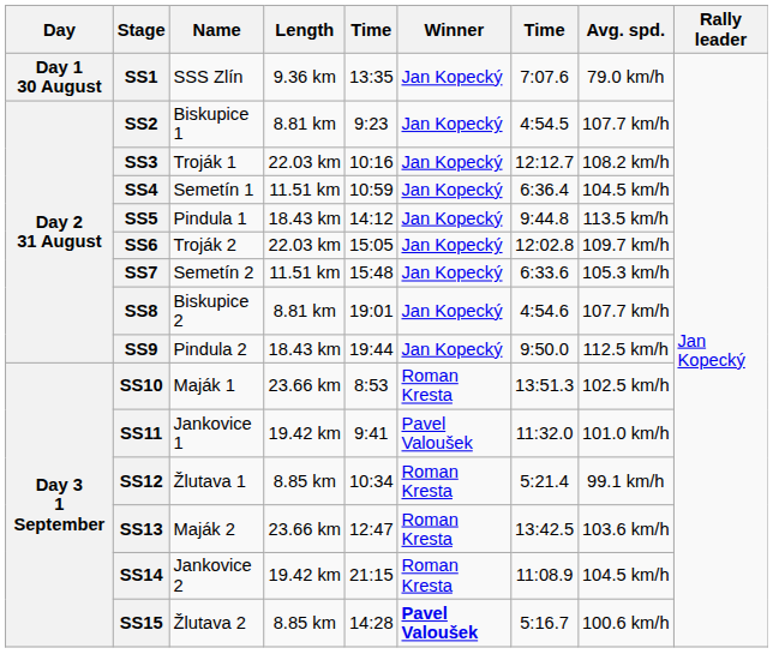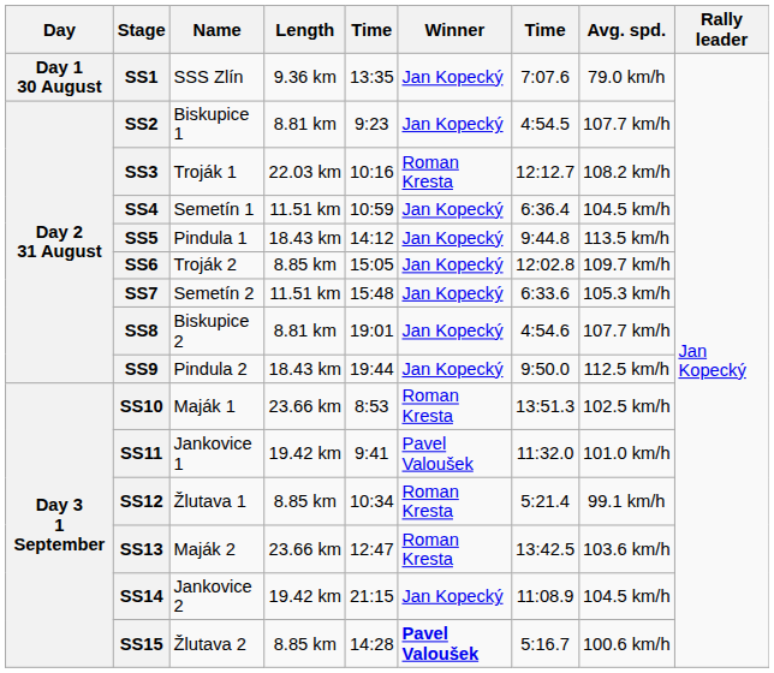SS3 | Winner: Jan Kopecký -> Roman Kresta
SS6 | Length: 22.03 km -> 8.85 km
SS14 | Winner: Roman Kresta -> Jan Kopecký
